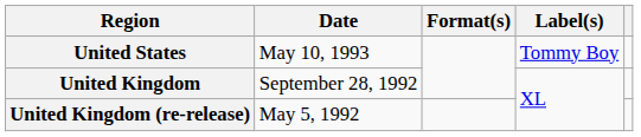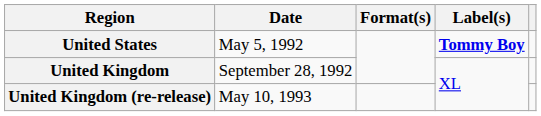United States | Date: May 10, 1993 -> May 5, 1992
United States | Label(s): normal -> bold
United Kingdom (re-release) | Date: May 5, 1992 -> May 10, 1993
